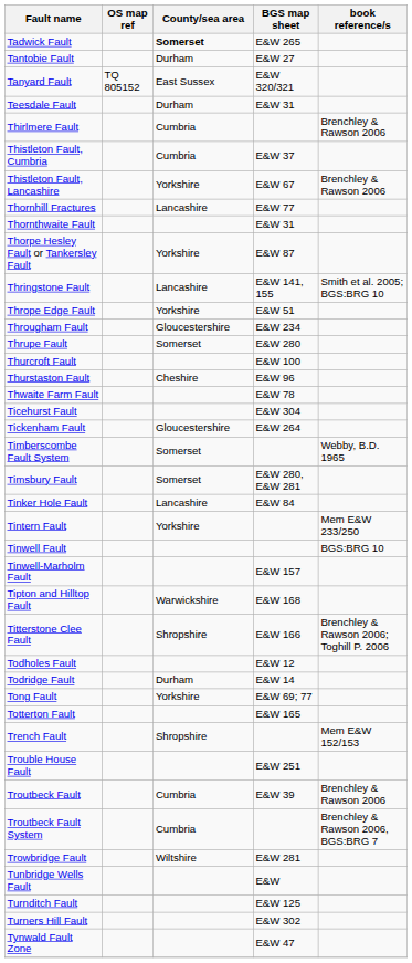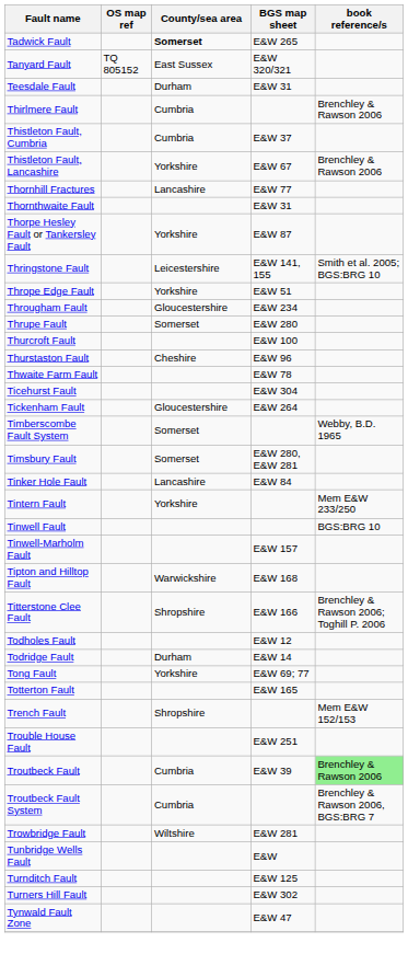- row: Tantobie Fault | Durham | E&W 27
Thringstone Fault | County/sea area: Lancashire -> Leicestershire
Troutbeck Fault | book reference/s: no background -> lightgreen background
